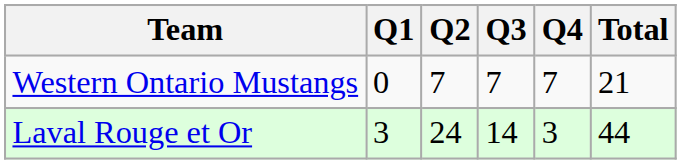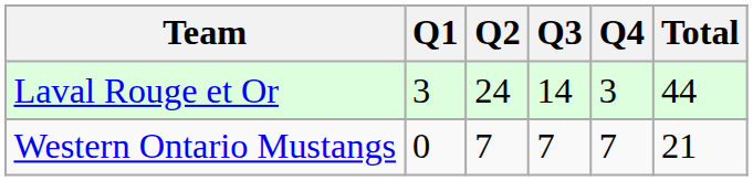rows swapped: Laval Rouge et Or <-> Western Ontario Mustangs
